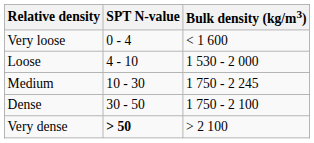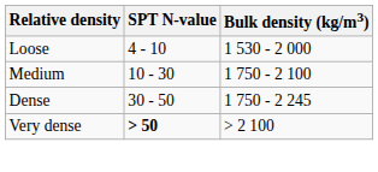- row: Very loose | 0 - 4 | < 1 600
Medium | Bulk density (kg/m3): 1 750 - 2 245 -> 1 750 - 2 100
Dense | Bulk density (kg/m3): 1 750 - 2 100 -> 1 750 - 2 245
